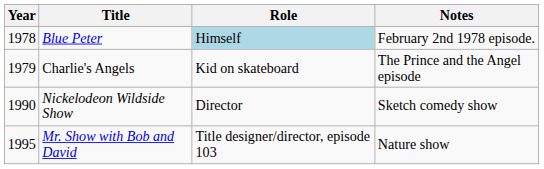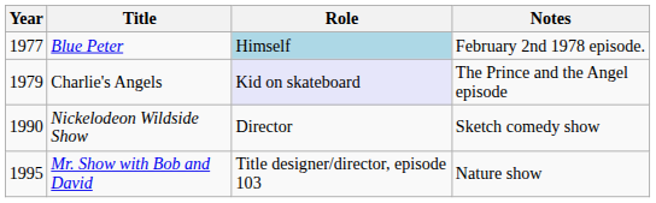Blue Peter | Year: 1978 -> 1977
Charlie's Angels | Role: no background -> lavender background
